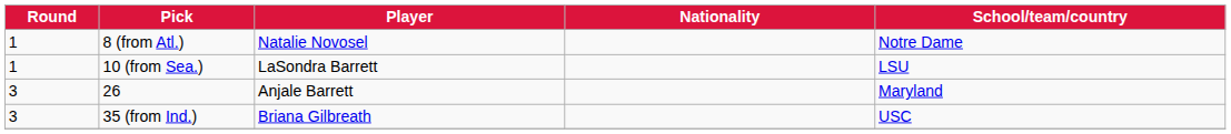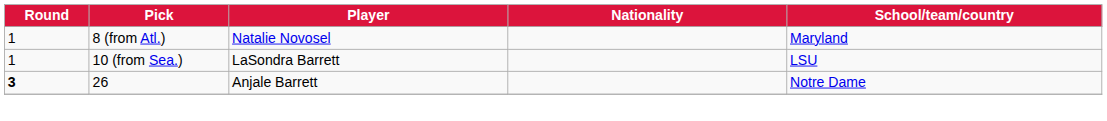8 (from Atl.) | School/team/country: Notre Dame -> Maryland
26 | Round: normal -> bold
26 | School/team/country: Maryland -> Notre Dame
- row: 3 | 35 (from Ind.) | Briana Gilbreath | USC
